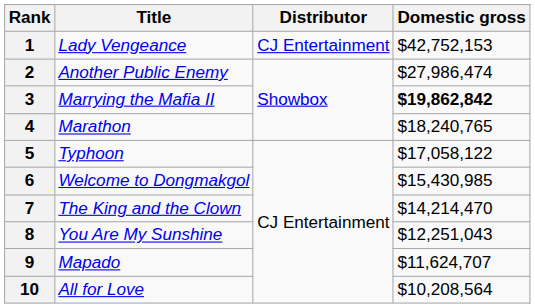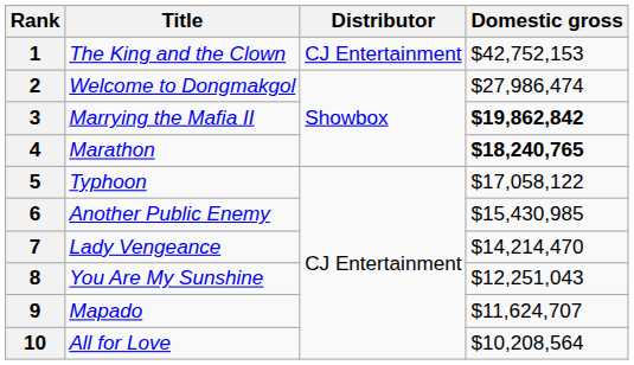1 | Title: Lady Vengeance -> The King and the Clown
2 | Title: Another Public Enemy -> Welcome to Dongmakgol
4 | Domestic gross: normal -> bold
6 | Title: Welcome to Dongmakgol -> Another Public Enemy
7 | Title: The King and the Clown -> Lady Vengeance
